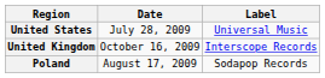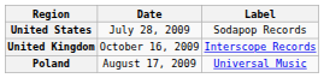United States | Label: Universal Music -> Sodapop Records
Poland | Label: Sodapop Records -> Universal Music
